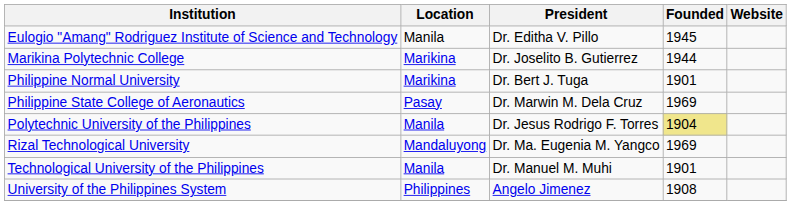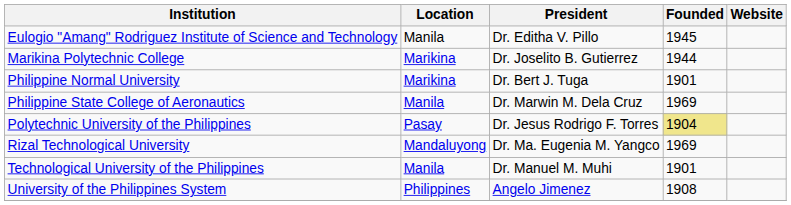Philippine State College of Aeronautics | Location: Pasay -> Manila
Polytechnic University of the Philippines | Location: Manila -> Pasay
